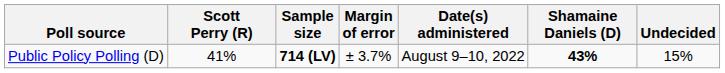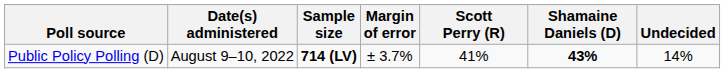columns swapped: Date(s) administered <-> Scott Perry (R)
Public Policy Polling (D) | Undecided: 15% -> 14%
